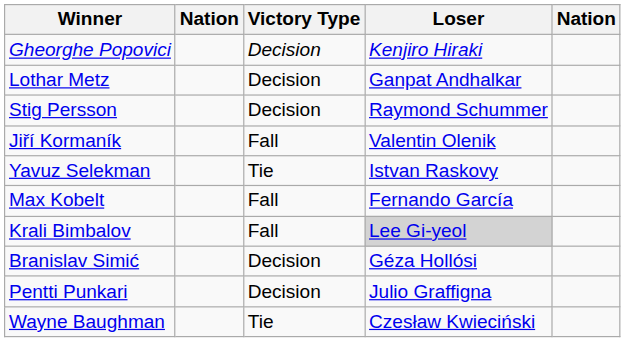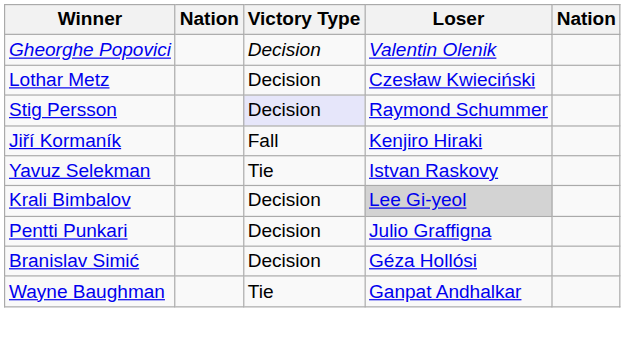Gheorghe Popovici | Loser: Kenjiro Hiraki -> Valentin Olenik
Lothar Metz | Loser: Ganpat Andhalkar -> Czesław Kwieciński
Stig Persson | Victory Type: no background -> lavender background
Jiří Kormaník | Loser: Valentin Olenik -> Kenjiro Hiraki
- row: Max Kobelt | Fall | Fernando García
Krali Bimbalov | Victory Type: Fall -> Decision
rows swapped: Pentti Punkari <-> Branislav Simić
Wayne Baughman | Loser: Czesław Kwieciński -> Ganpat Andhalkar
